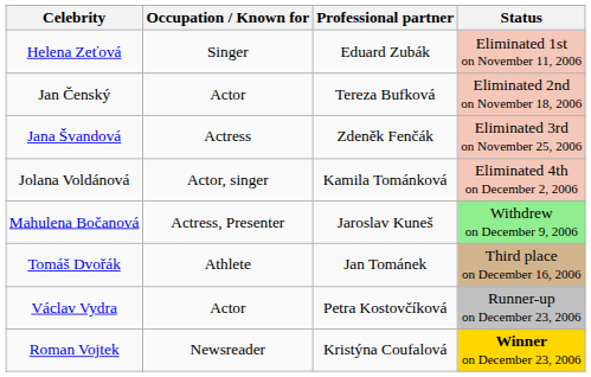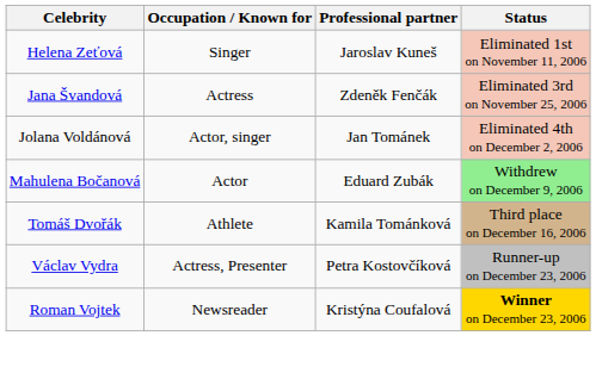Helena Zeťová | Professional partner: Eduard Zubák -> Jaroslav Kuneš
- row: Jan Čenský | Actor | Tereza Bufková | Eliminated 2nd on November 18, 2006
Jolana Voldánová | Professional partner: Kamila Tománková -> Jan Tománek
Mahulena Bočanová | Occupation / Known for: Actress, Presenter -> Actor
Mahulena Bočanová | Professional partner: Jaroslav Kuneš -> Eduard Zubák
Tomáš Dvořák | Professional partner: Jan Tománek -> Kamila Tománková
Václav Vydra | Occupation / Known for: Actor -> Actress, Presenter
